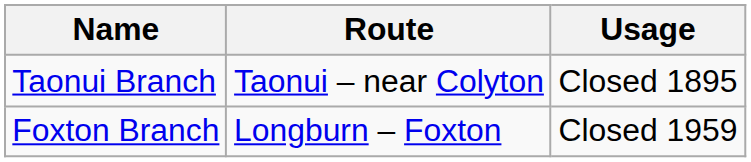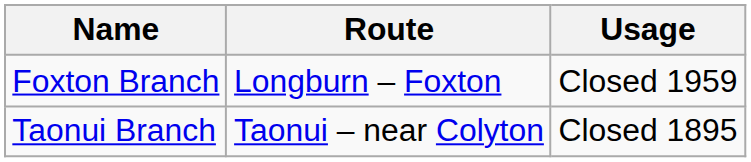rows swapped: Foxton Branch <-> Taonui Branch
